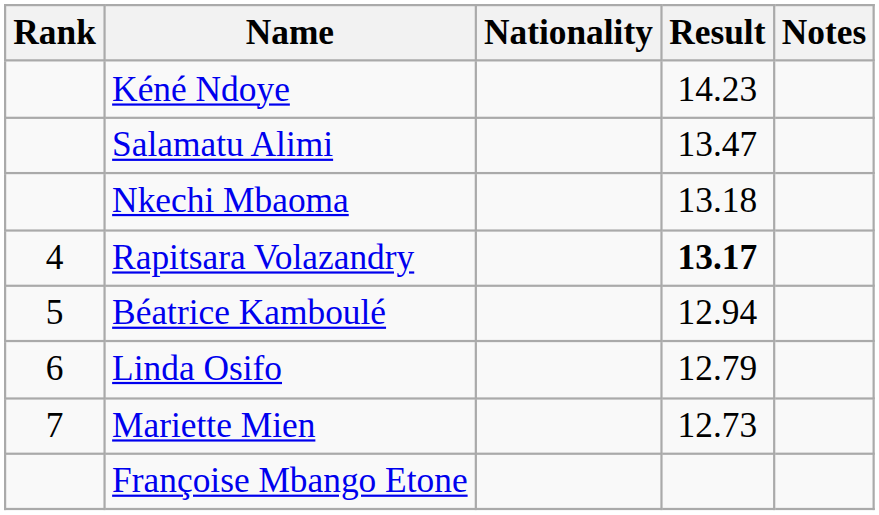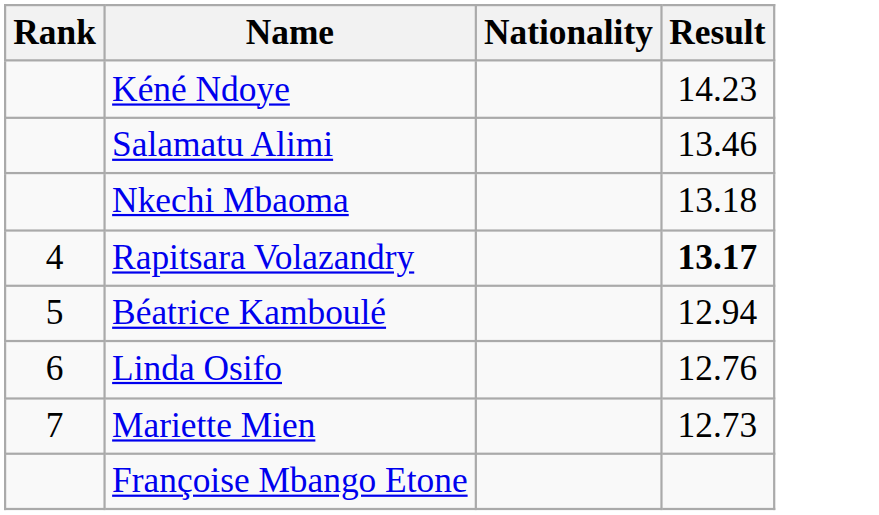- column: Notes
Salamatu Alimi | Result: 13.47 -> 13.46
Linda Osifo | Result: 12.79 -> 12.76
